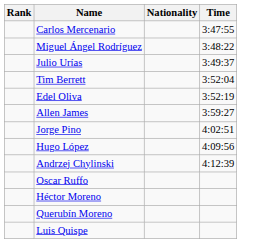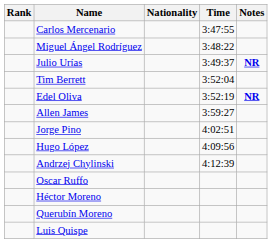+ column: Notes | NR | NR
